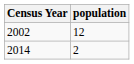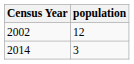2014 | population: 2 -> 3
